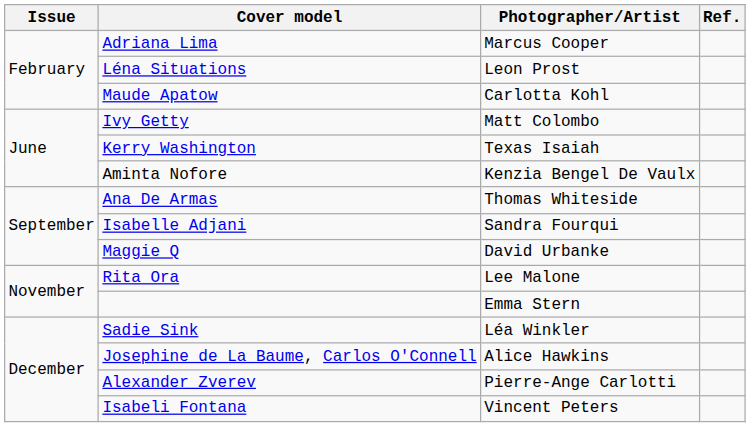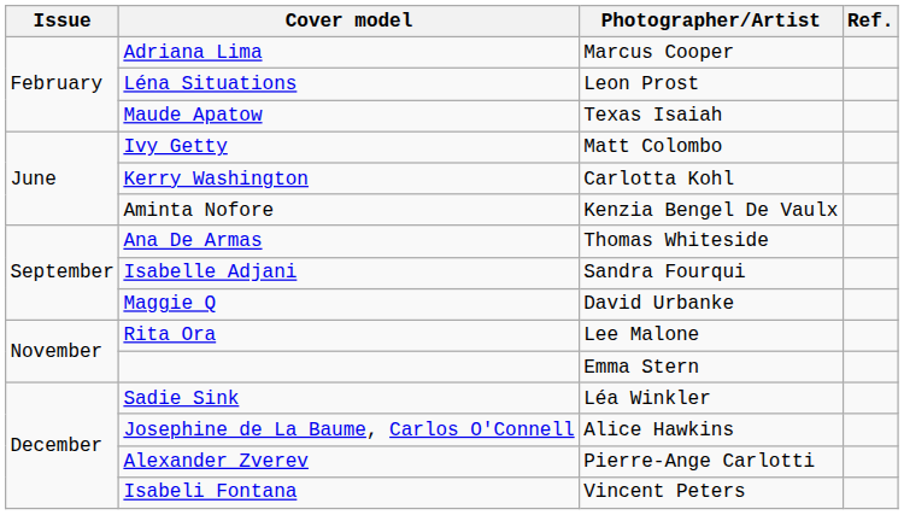Maude Apatow | Photographer/Artist: Carlotta Kohl -> Texas Isaiah
Kerry Washington | Photographer/Artist: Texas Isaiah -> Carlotta Kohl
